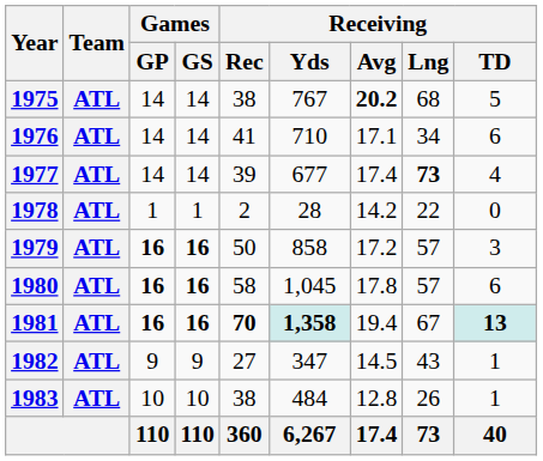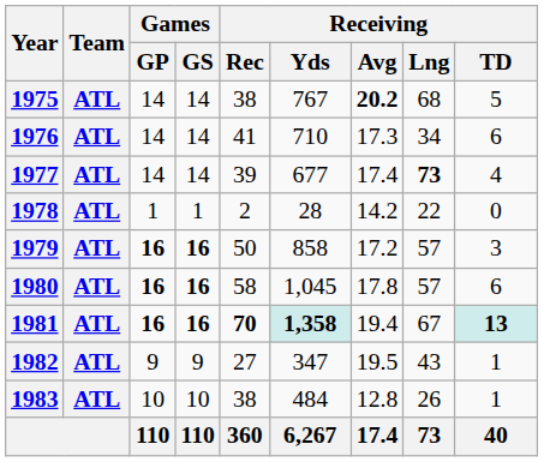1976 | Receiving / Avg: 17.1 -> 17.3
1982 | Receiving / Avg: 14.5 -> 19.5
